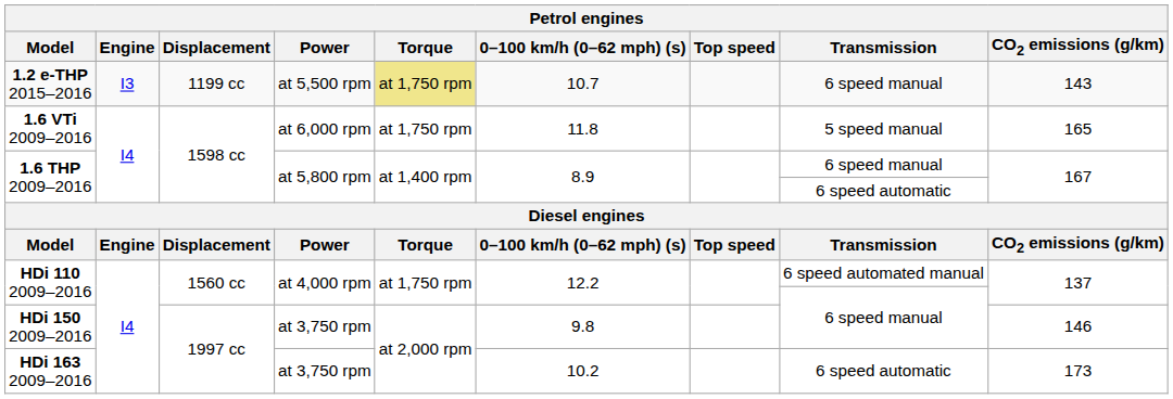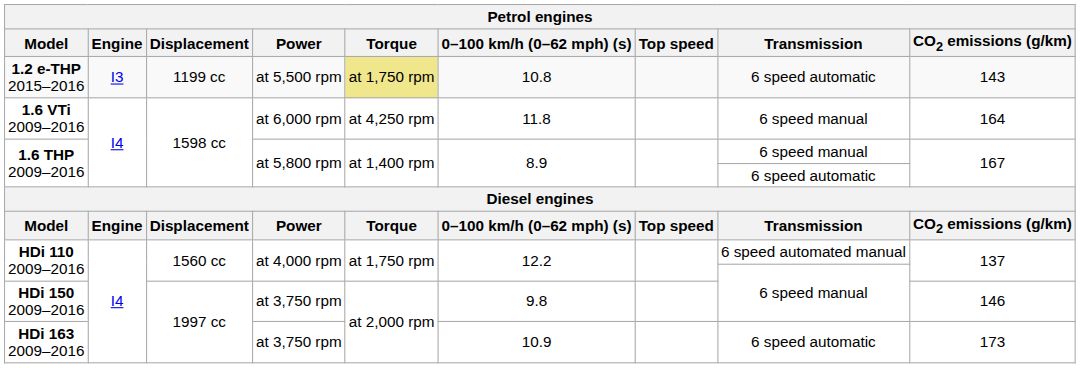1.2 e-THP 2015–2016 | 0–100 km/h (0–62 mph) (s): 10.7 -> 10.8
1.2 e-THP 2015–2016 | Transmission: 6 speed manual -> 6 speed automatic
1.6 VTi 2009–2016 | Torque: at 1,750 rpm -> at 4,250 rpm
1.6 VTi 2009–2016 | Transmission: 5 speed manual -> 6 speed manual
1.6 VTi 2009–2016 | CO2 emissions (g/km): 165 -> 164
HDi 163 2009–2016 | 0–100 km/h (0–62 mph) (s): 10.2 -> 10.9
